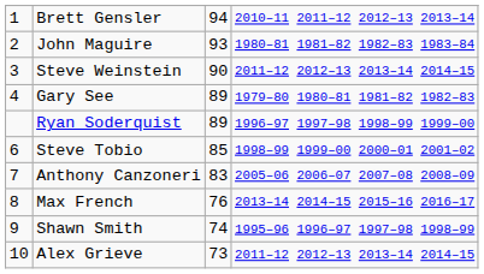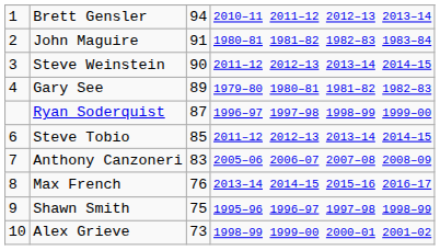John Maguire | column 3: 93 -> 91
Ryan Soderquist | column 3: 89 -> 87
Steve Tobio | column 4: 1998–99 1999–00 2000–01 2001–02 -> 2011–12 2012–13 2013–14 2014–15
Shawn Smith | column 3: 74 -> 75
Alex Grieve | column 4: 2011–12 2012–13 2013–14 2014–15 -> 1998–99 1999–00 2000–01 2001–02
